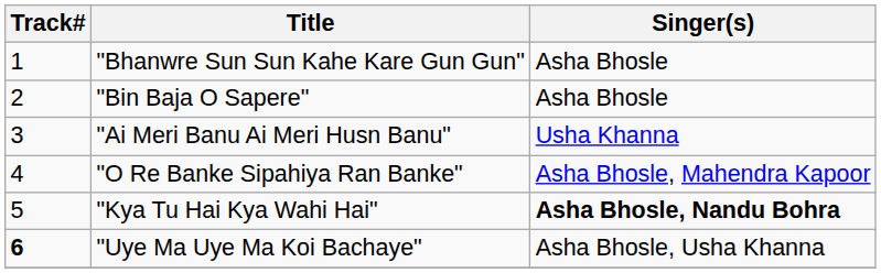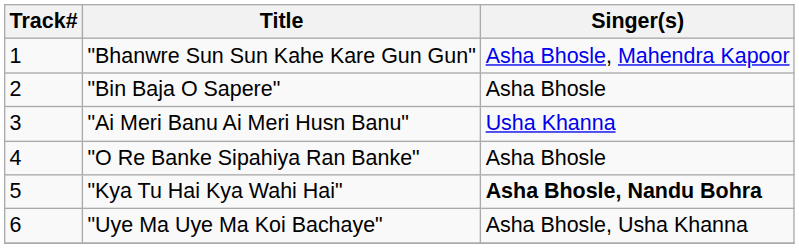"Bhanwre Sun Sun Kahe Kare Gun Gun" | Singer(s): Asha Bhosle -> Asha Bhosle, Mahendra Kapoor
"O Re Banke Sipahiya Ran Banke" | Singer(s): Asha Bhosle, Mahendra Kapoor -> Asha Bhosle
"Uye Ma Uye Ma Koi Bachaye" | Track#: bold -> normal
